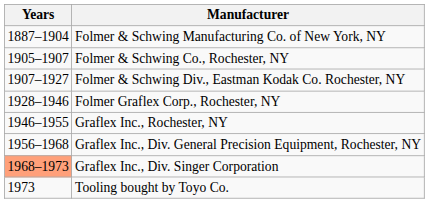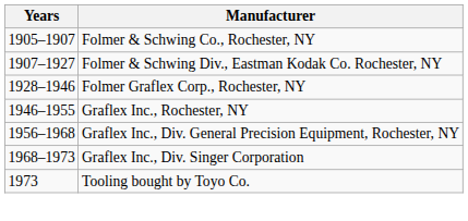- row: 1887–1904 | Folmer & Schwing Manufacturing Co. of New York, NY
Graflex Inc., Div. Singer Corporation | Years: lightsalmon background -> no background
